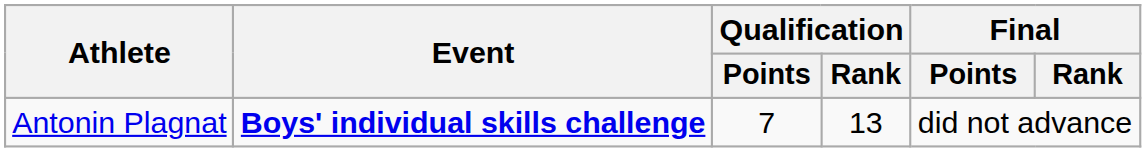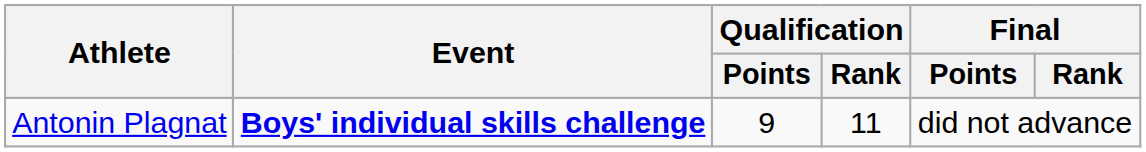Antonin Plagnat | Qualification / Points: 7 -> 9
Antonin Plagnat | Qualification / Rank: 13 -> 11
